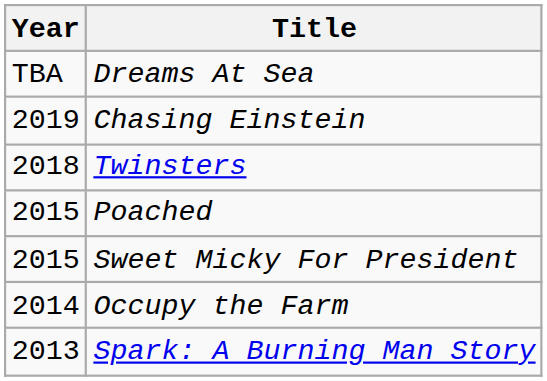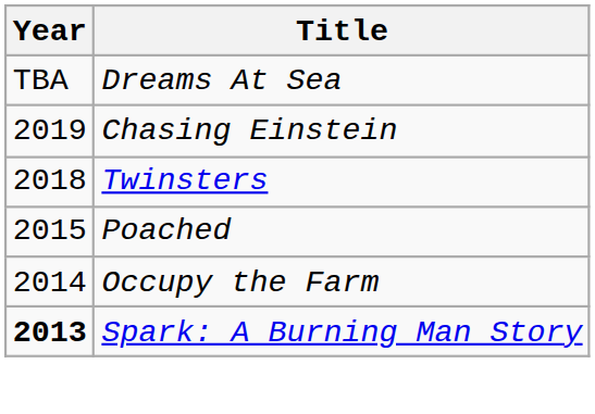- row: 2015 | Sweet Micky For President
Spark: A Burning Man Story | Year: normal -> bold
